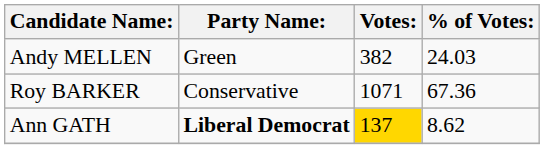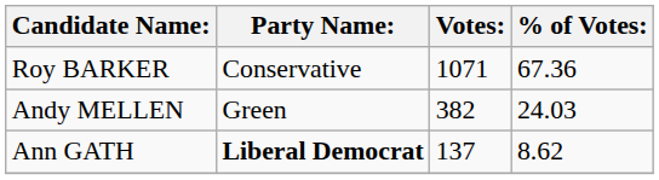rows swapped: Roy BARKER <-> Andy MELLEN
Ann GATH | Votes:: gold background -> no background
